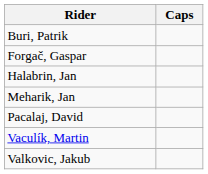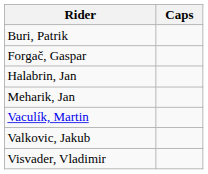- row: Pacalaj, David
+ row: Visvader, Vladimir
